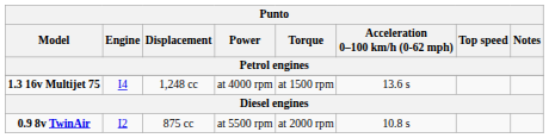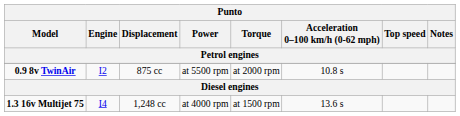rows swapped: 0.9 8v TwinAir <-> 1.3 16v Multijet 75
